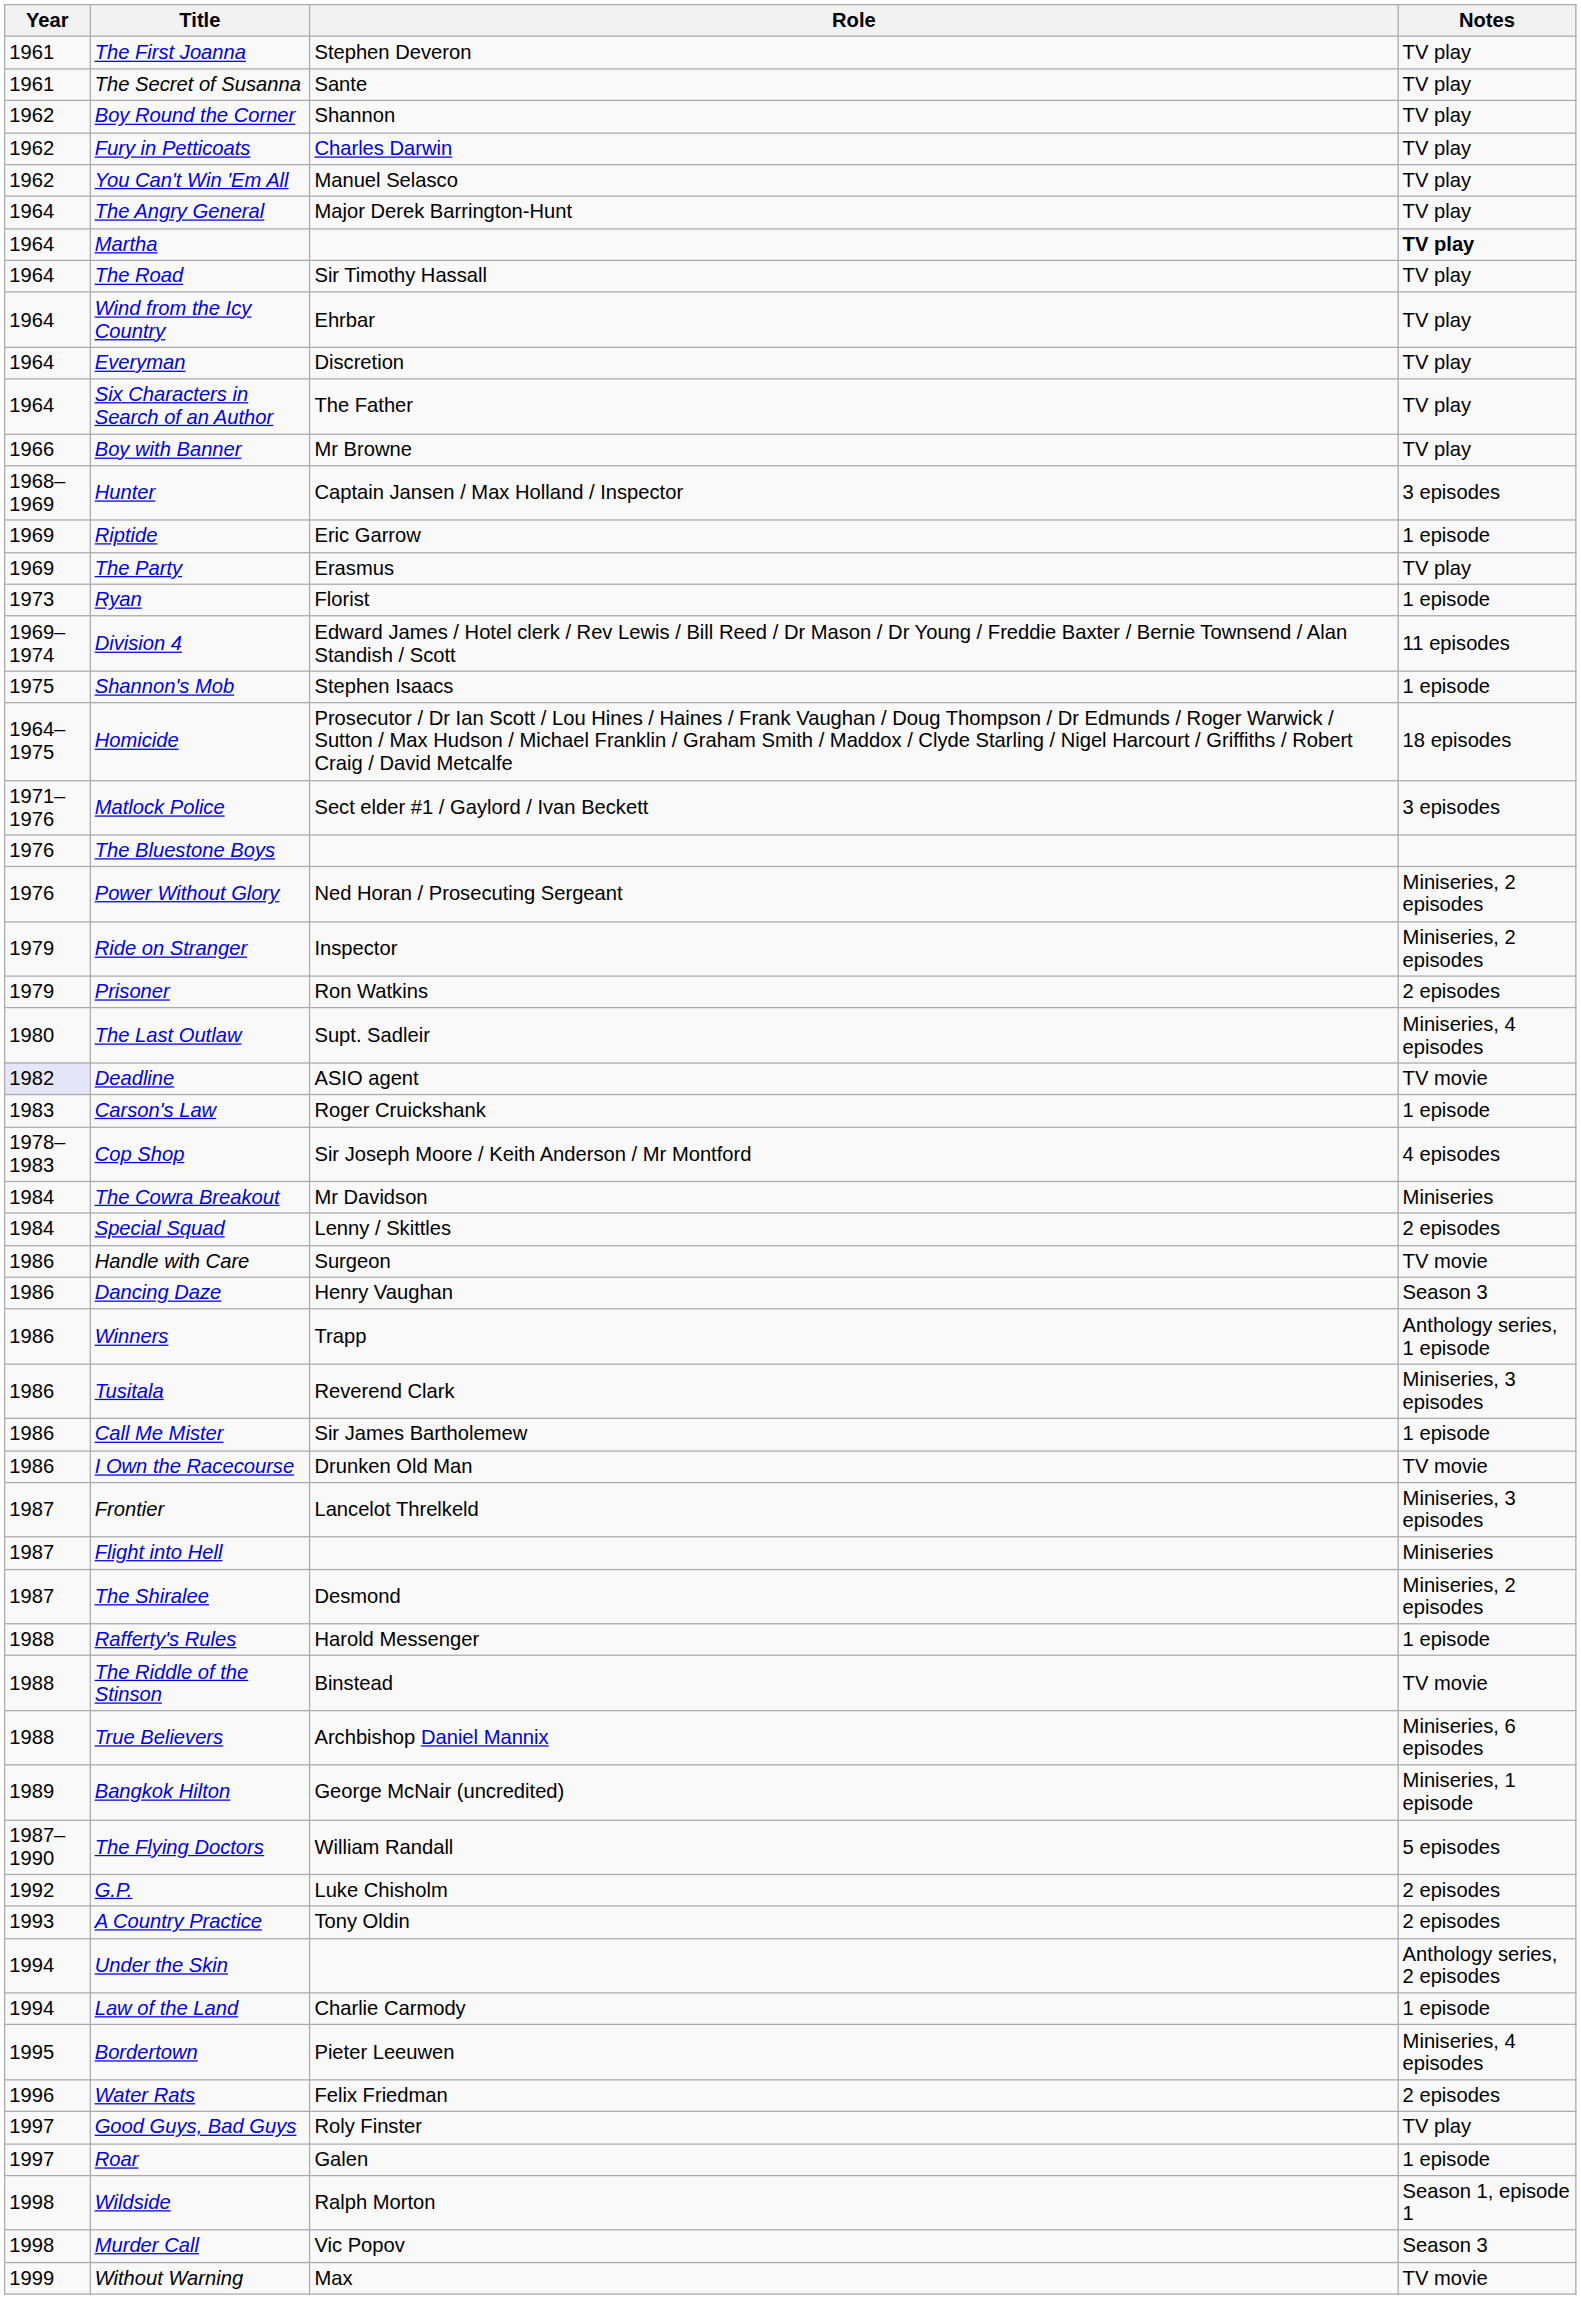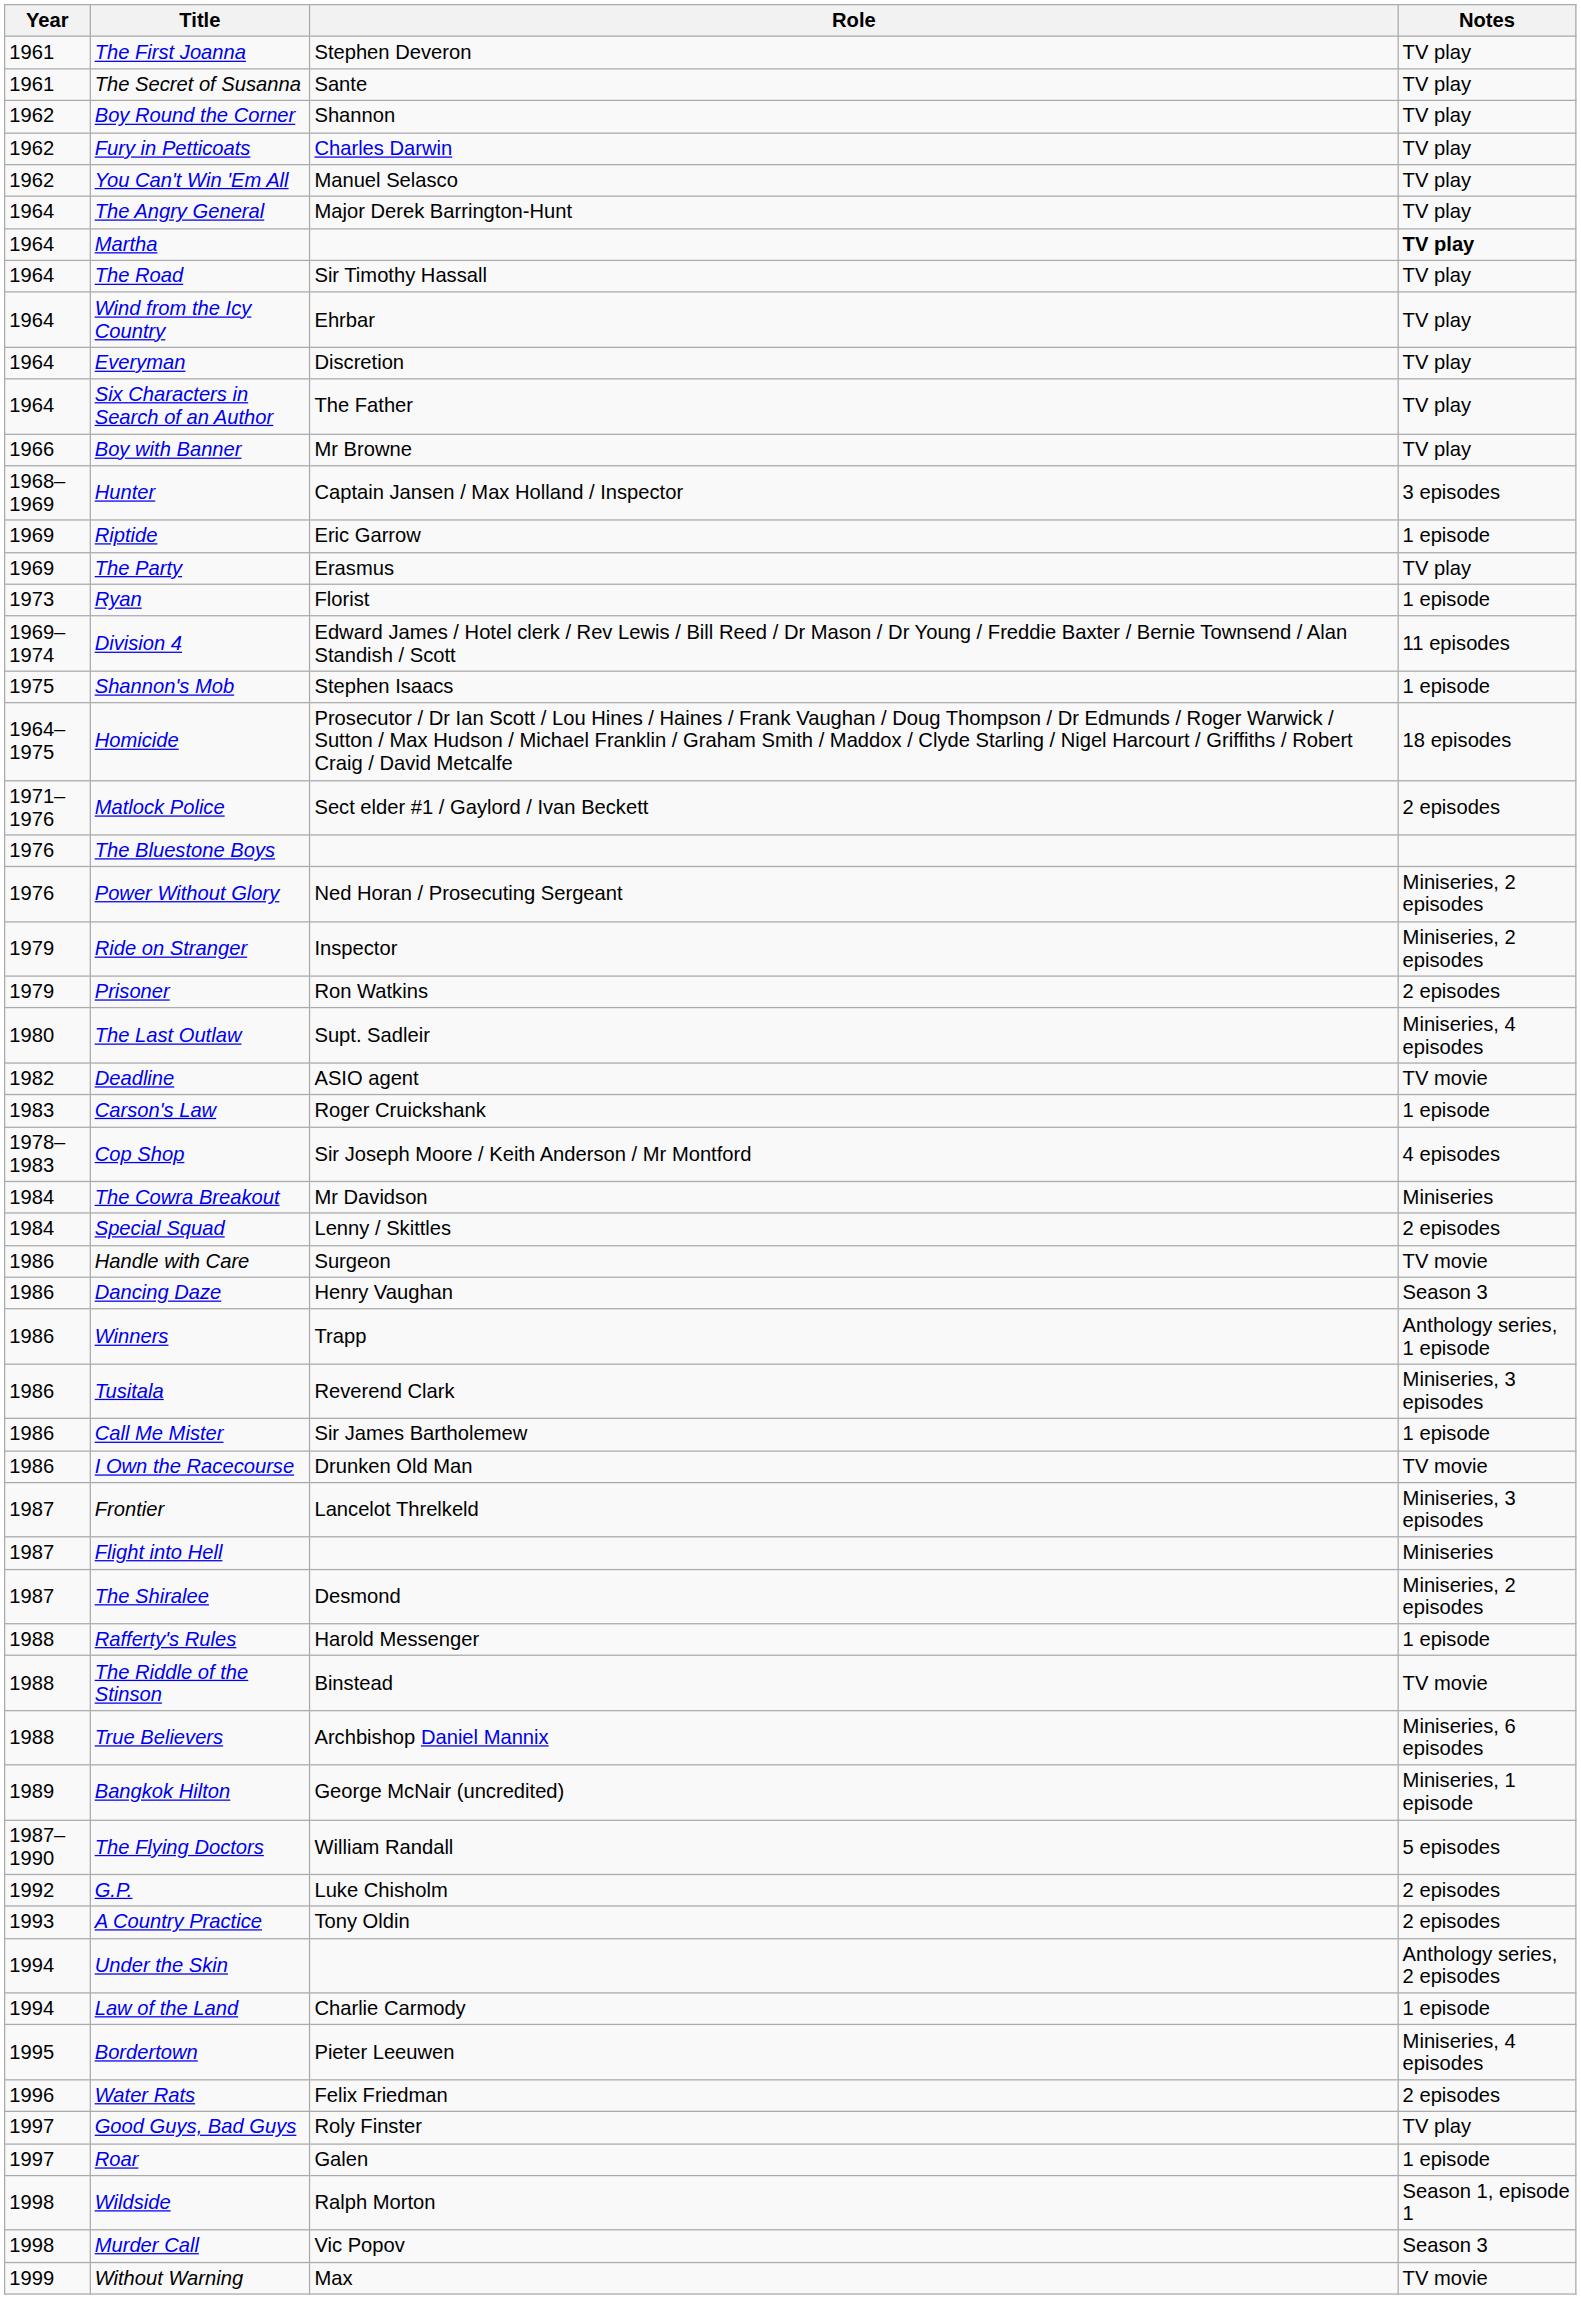Matlock Police | Notes: 3 episodes -> 2 episodes
Deadline | Year: lavender background -> no background
